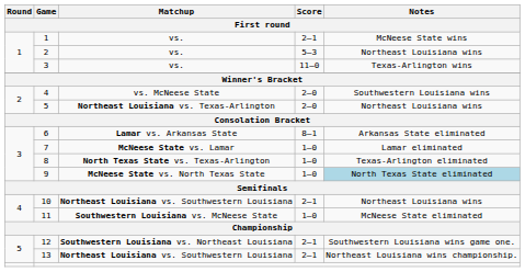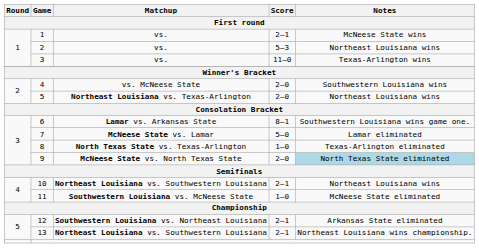6 | Notes: Arkansas State eliminated -> Southwestern Louisiana wins game one.
7 | Score: 1–0 -> 5–0
9 | Score: 1–0 -> 2–0
12 | Notes: Southwestern Louisiana wins game one. -> Arkansas State eliminated
